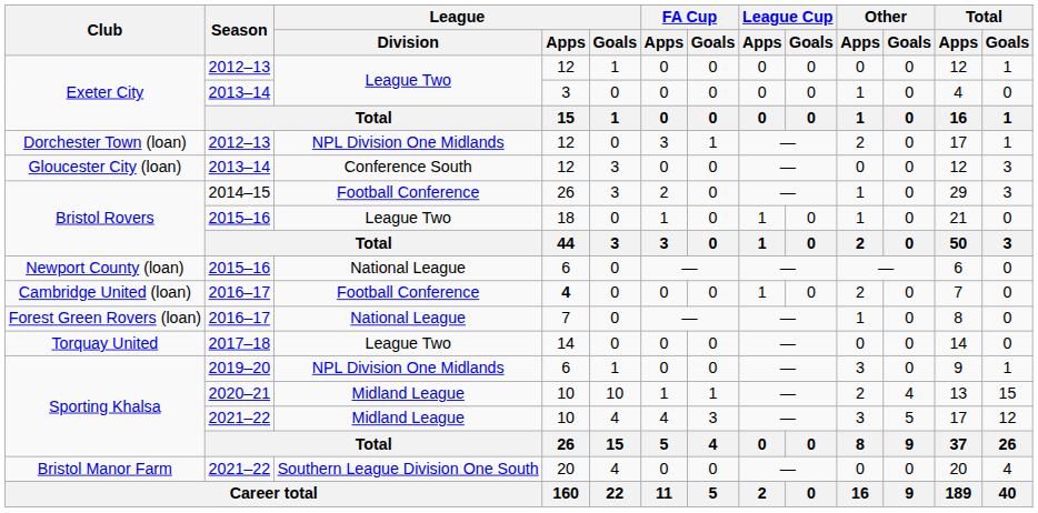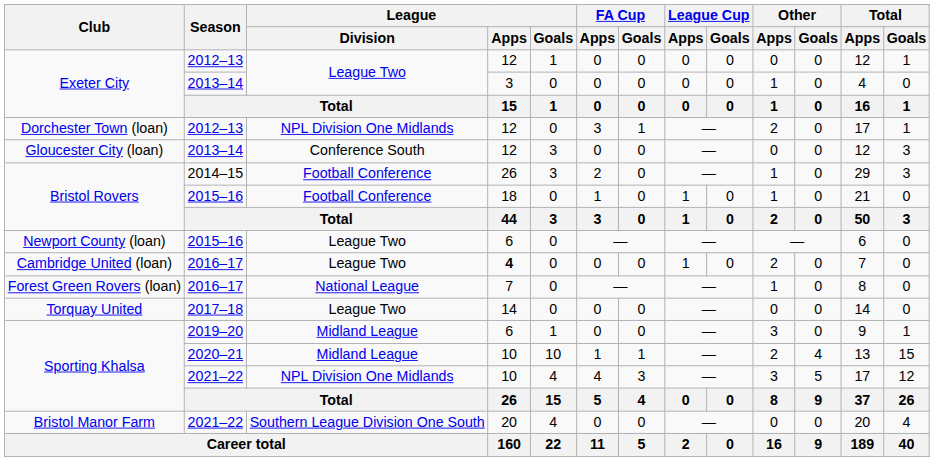Bristol Rovers / 2015–16 | League / Division: League Two -> Football Conference
Newport County (loan) | League / Division: National League -> League Two
Cambridge United (loan) | League / Division: Football Conference -> League Two
Sporting Khalsa / 2019–20 | League / Division: NPL Division One Midlands -> Midland League
Sporting Khalsa / 2021–22 | League / Division: Midland League -> NPL Division One Midlands
